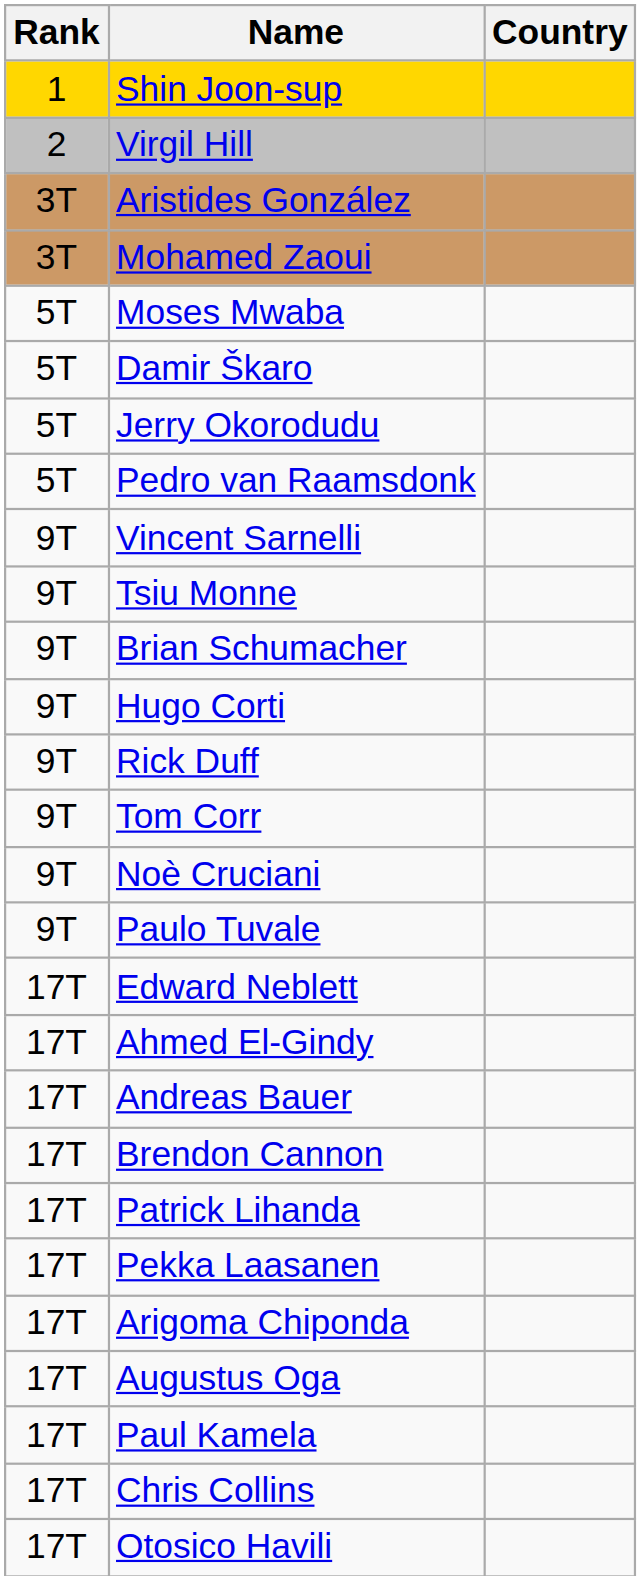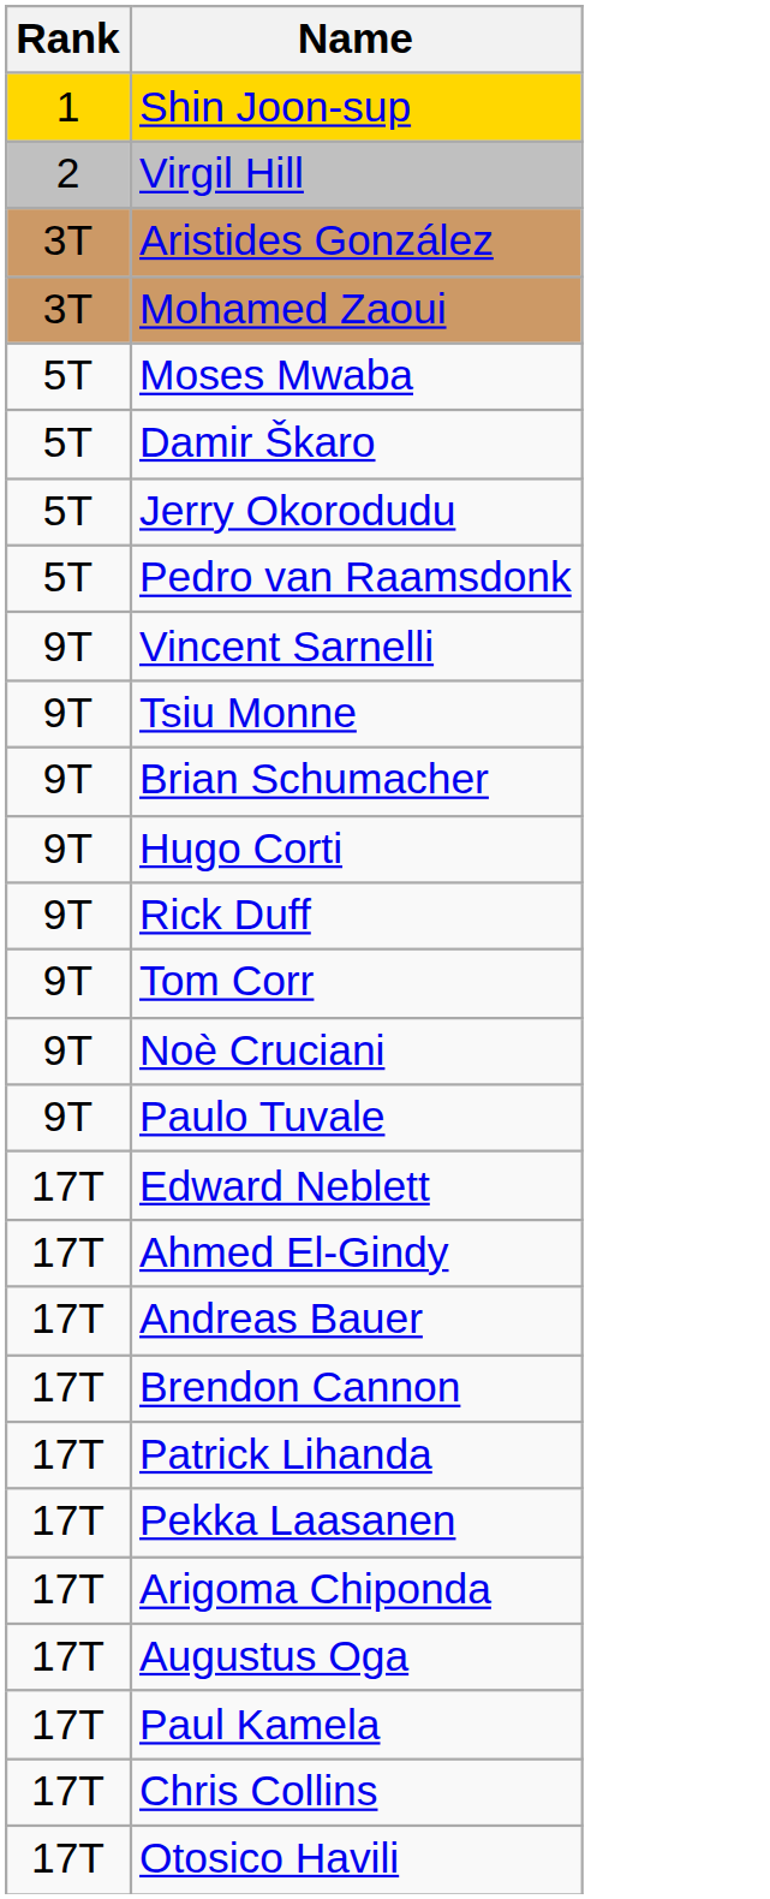- column: Country
